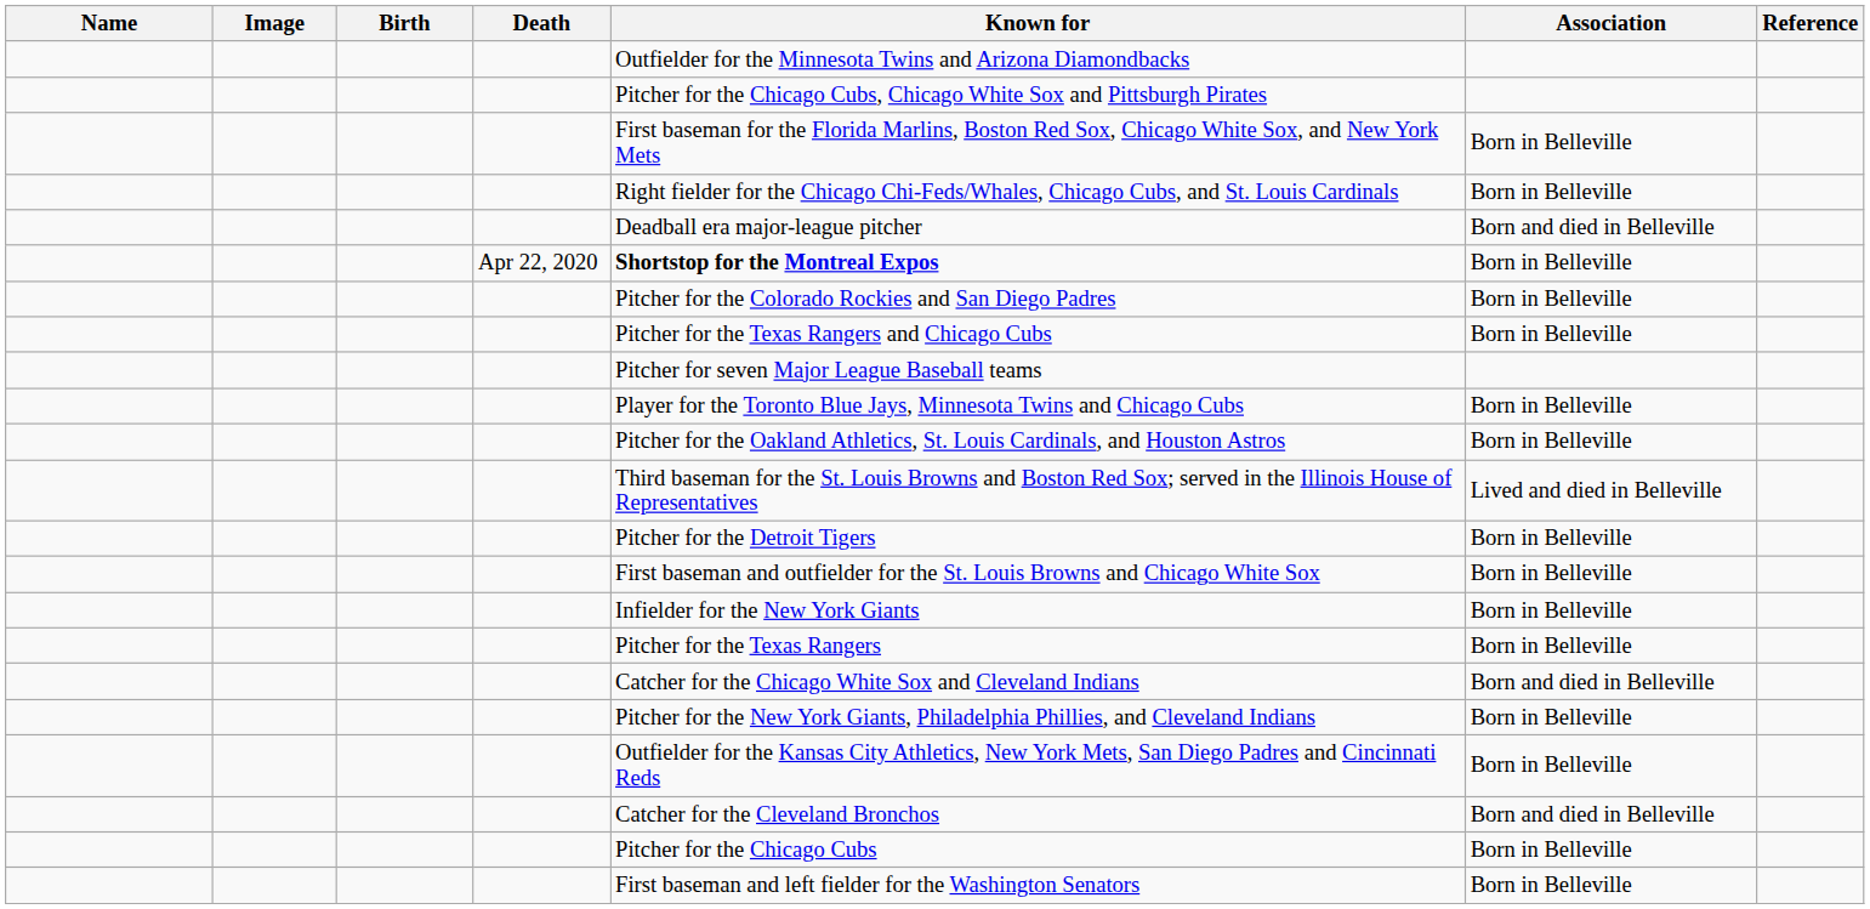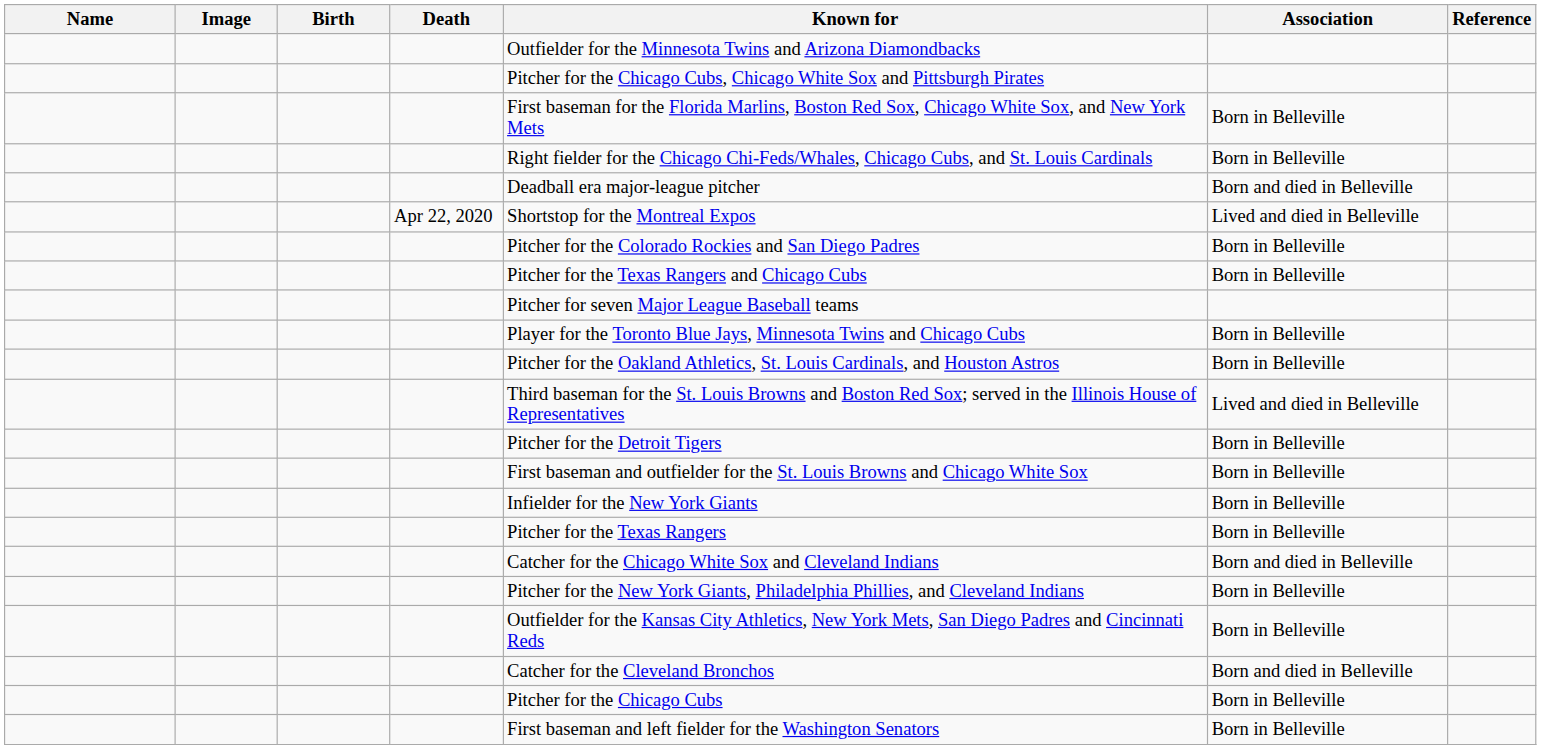Apr 22, 2020 | Known for: bold -> normal
Apr 22, 2020 | Association: Born in Belleville -> Lived and died in Belleville
